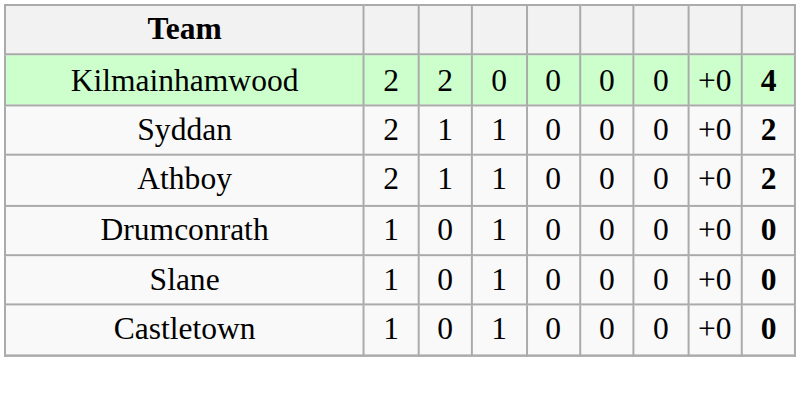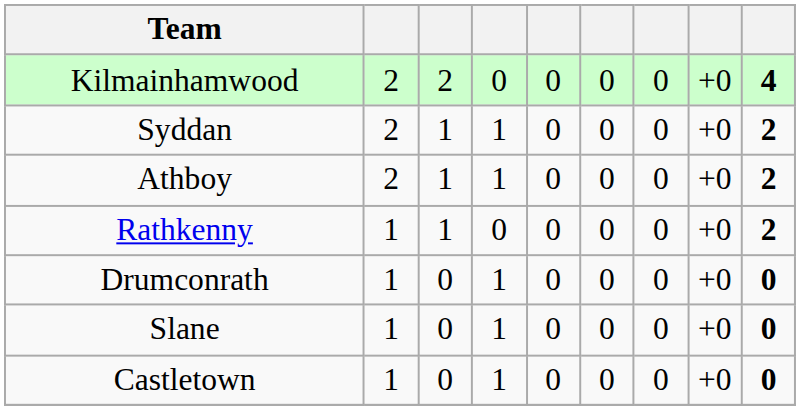+ row: Rathkenny | 1 | 1 | 0 | 0 | 0 | 0 | +0 | 2
